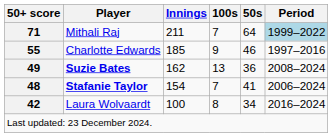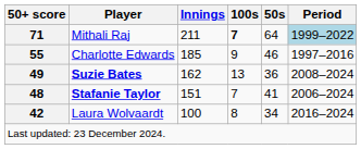Mithali Raj | 100s: normal -> bold
Stafanie Taylor | Innings: 154 -> 151
